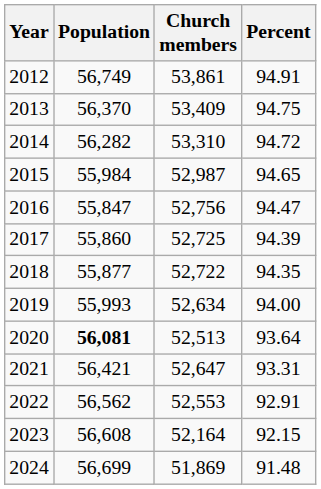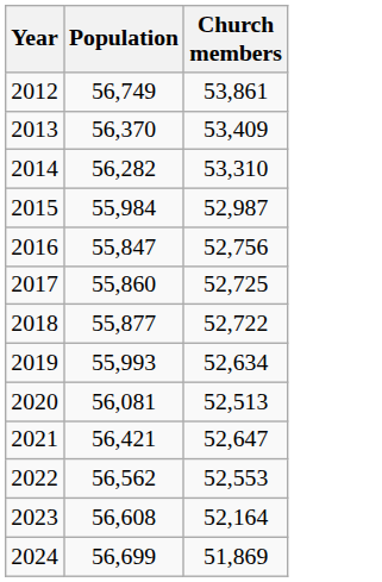- column: Percent | 94.91 | 94.75 | 94.72 | 94.65 | 94.47 | 94.39 | 94.35 | 94.00 | 93.64 | 93.31 | 92.91 | 92.15 | 91.48
2020 | Population: bold -> normal
